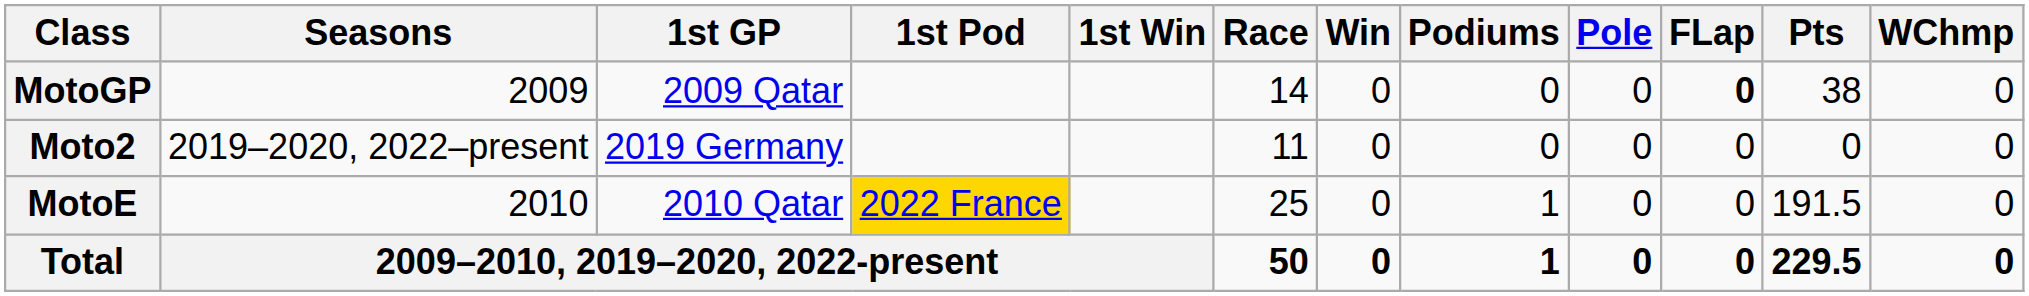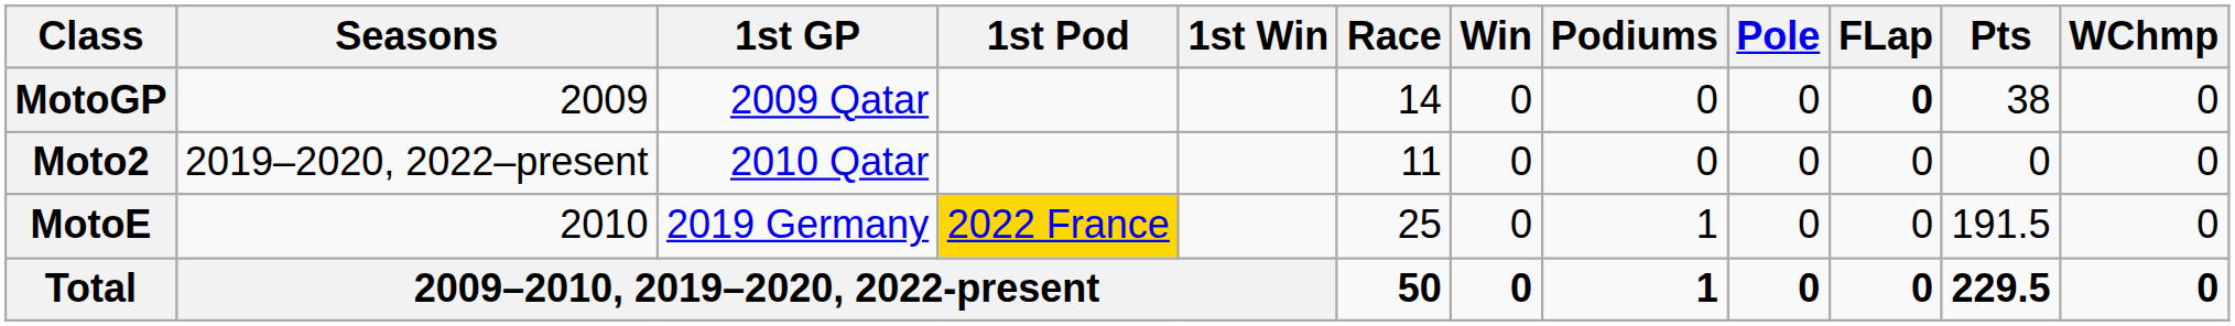Moto2 | 1st GP: 2019 Germany -> 2010 Qatar
MotoE | 1st GP: 2010 Qatar -> 2019 Germany
